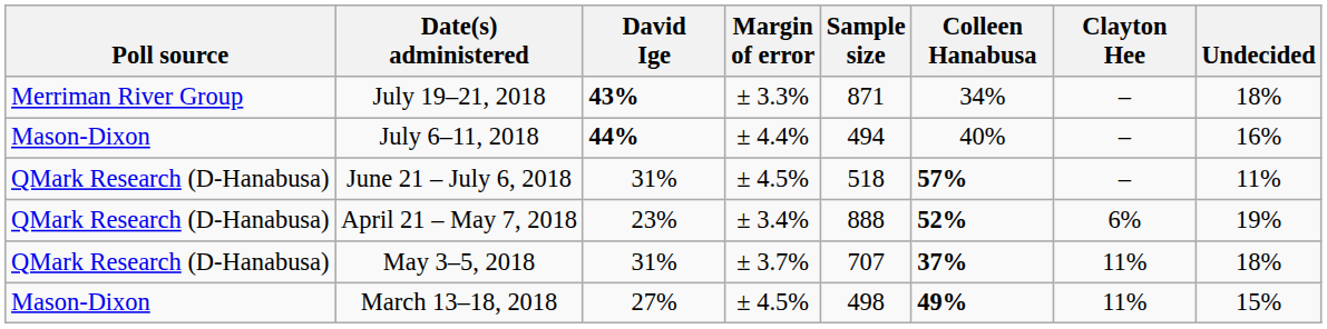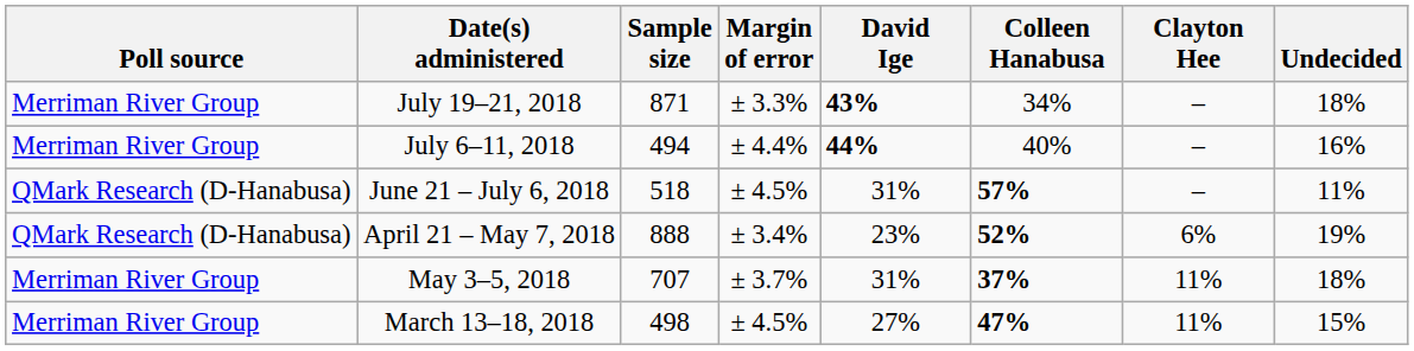columns swapped: Sample size <-> David Ige
July 6–11, 2018 | Poll source: Mason-Dixon -> Merriman River Group
May 3–5, 2018 | Poll source: QMark Research (D-Hanabusa) -> Merriman River Group
March 13–18, 2018 | Poll source: Mason-Dixon -> Merriman River Group
March 13–18, 2018 | Colleen Hanabusa: 49% -> 47%
